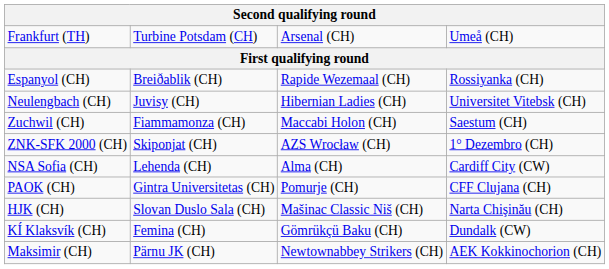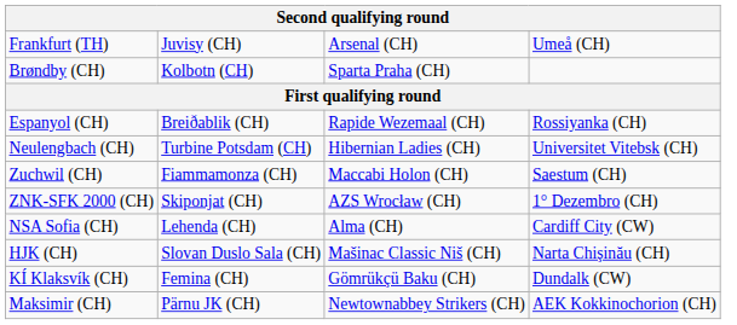Frankfurt (TH) | column 2: Turbine Potsdam (CH) -> Juvisy (CH)
+ row: Brøndby (CH) | Kolbotn (CH) | Sparta Praha (CH)
Neulengbach (CH) | column 2: Juvisy (CH) -> Turbine Potsdam (CH)
- row: PAOK (CH) | Gintra Universitetas (CH) | Pomurje (CH) | CFF Clujana (CH)
